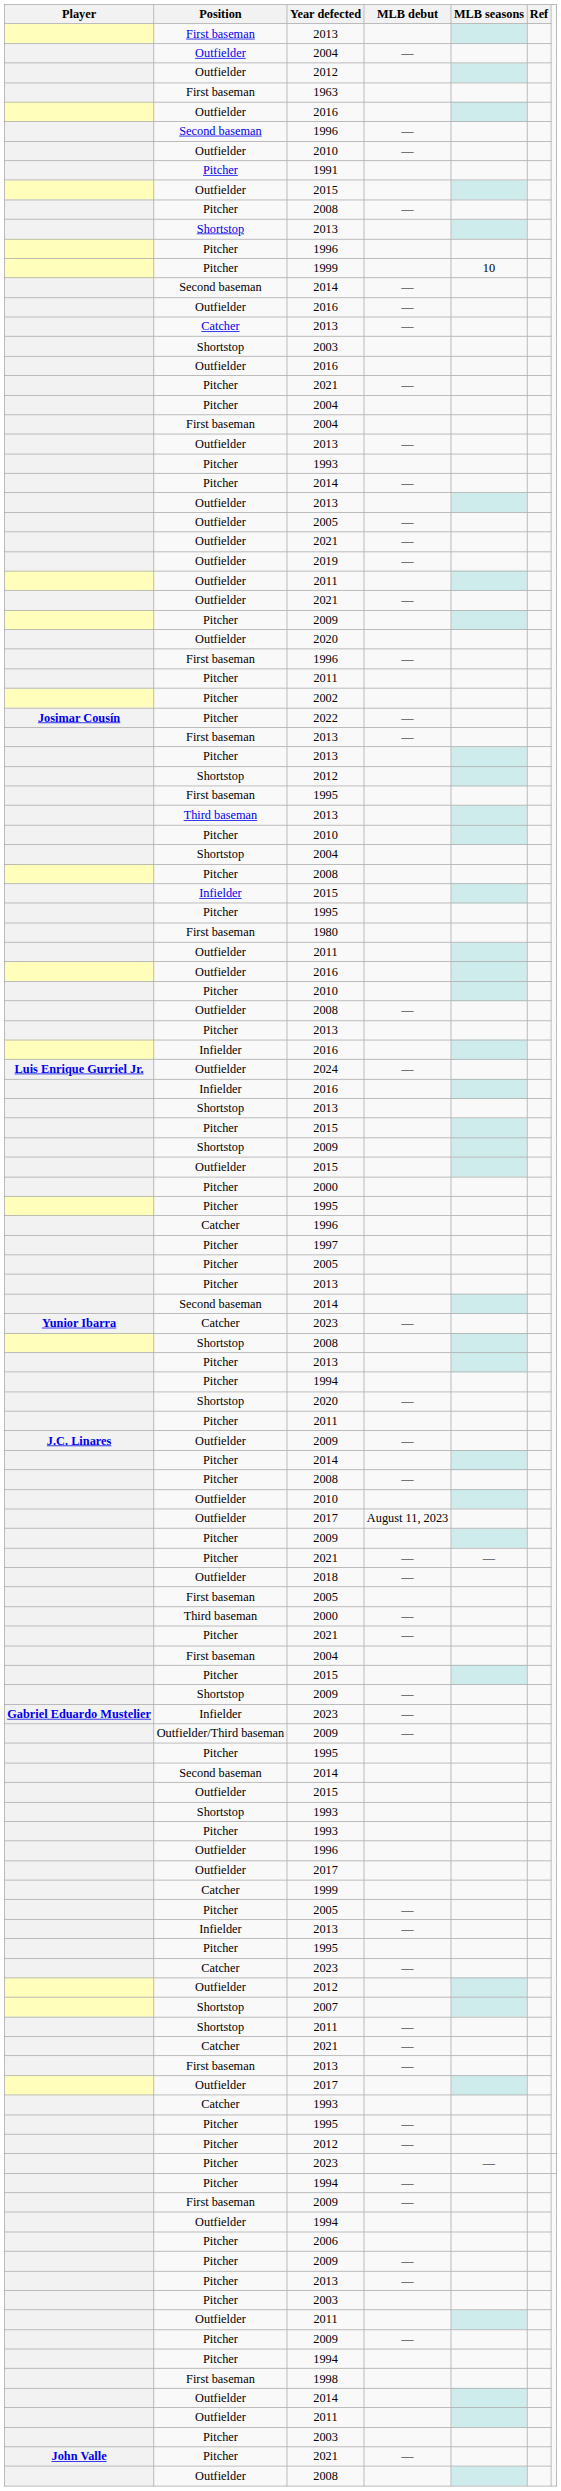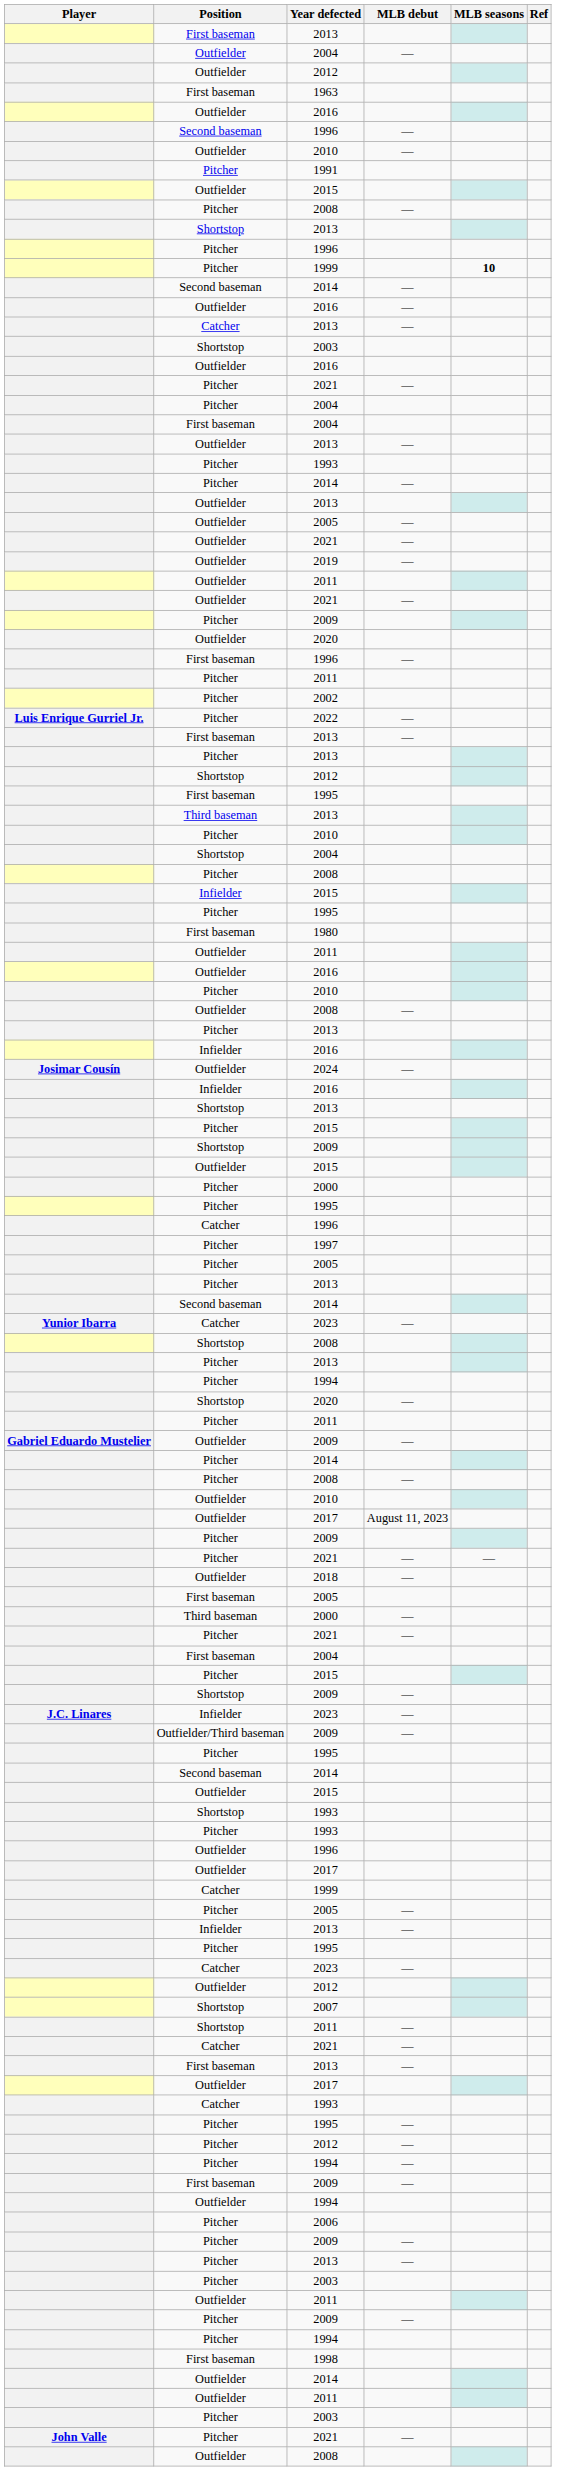Pitcher / 1999 | MLB seasons: normal -> bold
2022 | Player: Josimar Cousín -> Luis Enrique Gurriel Jr.
2024 | Player: Luis Enrique Gurriel Jr. -> Josimar Cousín
Outfielder / 2009 | Player: J.C. Linares -> Gabriel Eduardo Mustelier
Infielder / 2023 | Player: Gabriel Eduardo Mustelier -> J.C. Linares
- row: Pitcher | 2023 | —
